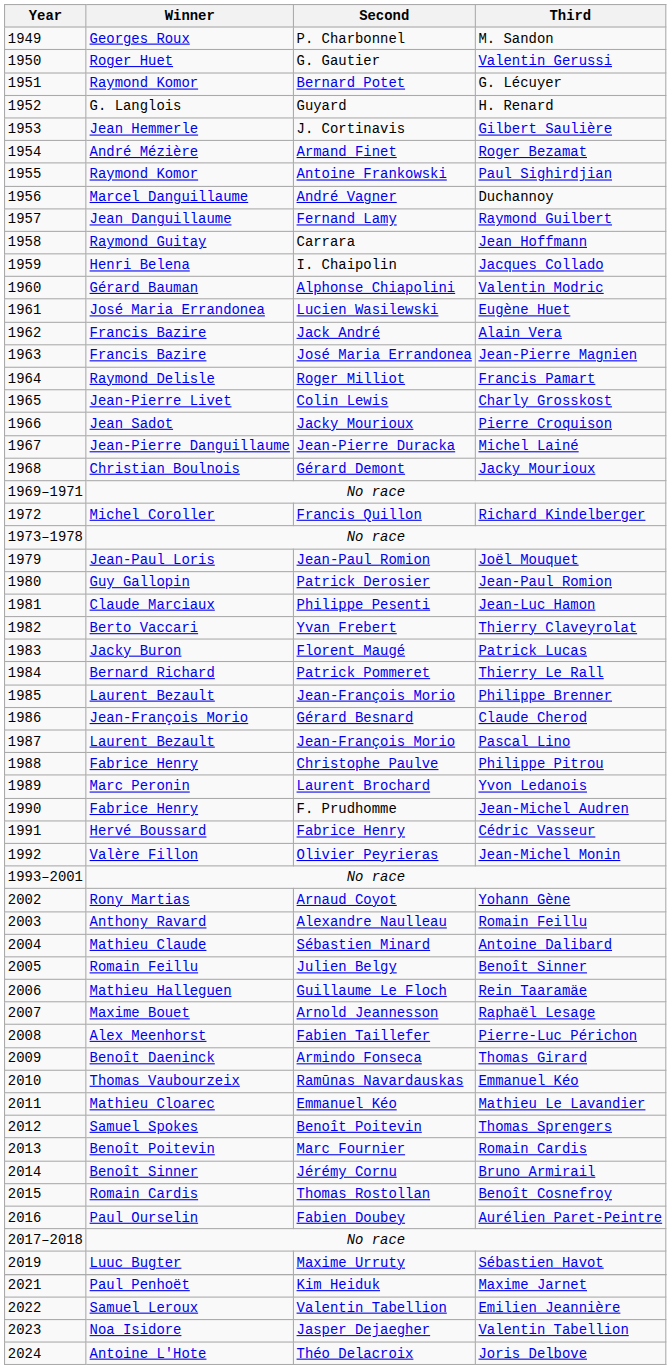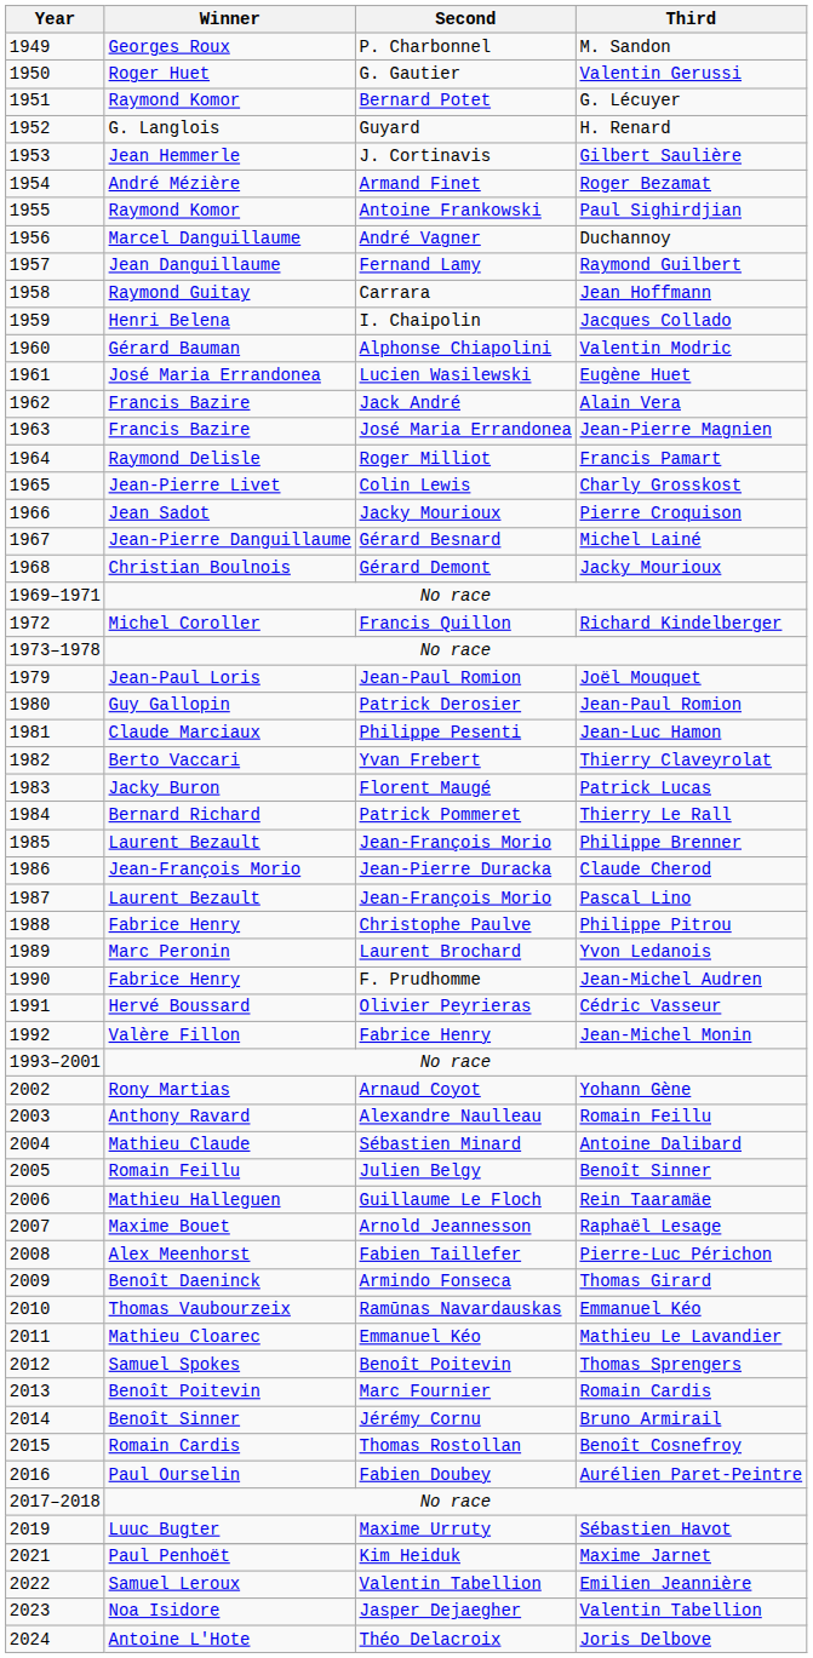Michel Lainé | Second: Jean-Pierre Duracka -> Gérard Besnard
Claude Cherod | Second: Gérard Besnard -> Jean-Pierre Duracka
Cédric Vasseur | Second: Fabrice Henry -> Olivier Peyrieras
Jean-Michel Monin | Second: Olivier Peyrieras -> Fabrice Henry
